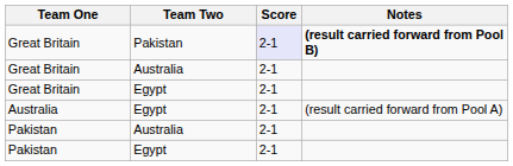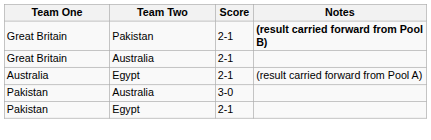Great Britain / Pakistan | Score: lavender background -> no background
- row: Great Britain | Egypt | 2-1
Pakistan / Australia | Score: 2-1 -> 3-0
